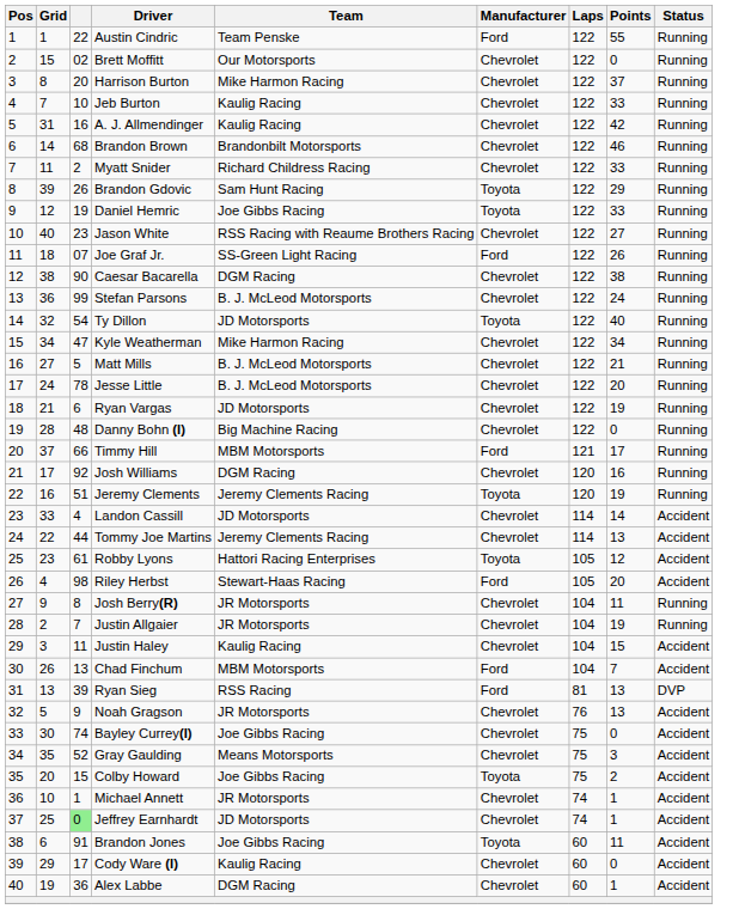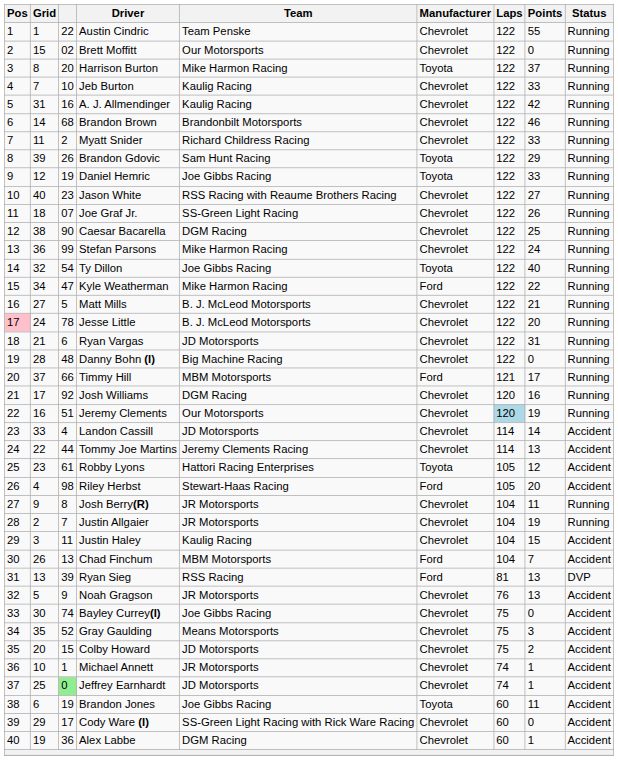Austin Cindric | Manufacturer: Ford -> Chevrolet
Harrison Burton | Manufacturer: Chevrolet -> Toyota
Joe Graf Jr. | Manufacturer: Ford -> Chevrolet
Caesar Bacarella | Points: 38 -> 25
Stefan Parsons | Team: B. J. McLeod Motorsports -> Mike Harmon Racing
Ty Dillon | Team: JD Motorsports -> Joe Gibbs Racing
Kyle Weatherman | Manufacturer: Chevrolet -> Ford
Kyle Weatherman | Points: 34 -> 22
Jesse Little | Pos: no background -> pink background
Ryan Vargas | Points: 19 -> 31
Jeremy Clements | Team: Jeremy Clements Racing -> Our Motorsports
Jeremy Clements | Manufacturer: Toyota -> Chevrolet
Jeremy Clements | Laps: no background -> lightblue background
Colby Howard | Team: Joe Gibbs Racing -> JD Motorsports
Colby Howard | Manufacturer: Toyota -> Chevrolet
Brandon Jones | column 3: 91 -> 19
Cody Ware (I) | Team: Kaulig Racing -> SS-Green Light Racing with Rick Ware Racing
